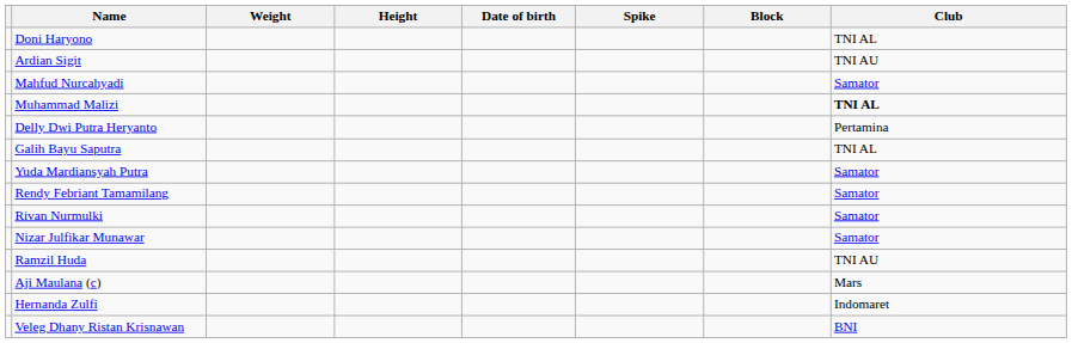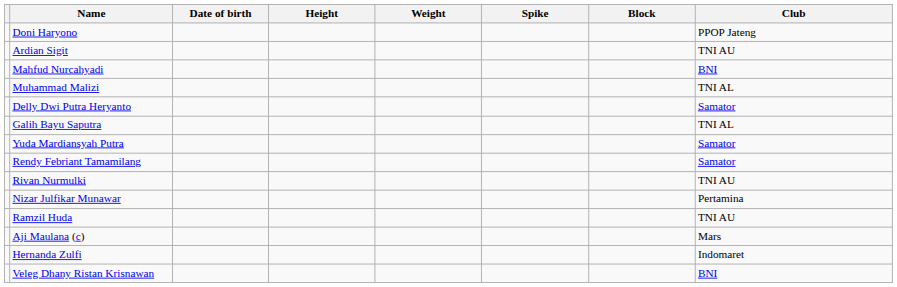columns swapped: Date of birth <-> Weight
Doni Haryono | Club: TNI AL -> PPOP Jateng
Mahfud Nurcahyadi | Club: Samator -> BNI
Muhammad Malizi | Club: bold -> normal
Delly Dwi Putra Heryanto | Club: Pertamina -> Samator
Rivan Nurmulki | Club: Samator -> TNI AU
Nizar Julfikar Munawar | Club: Samator -> Pertamina
